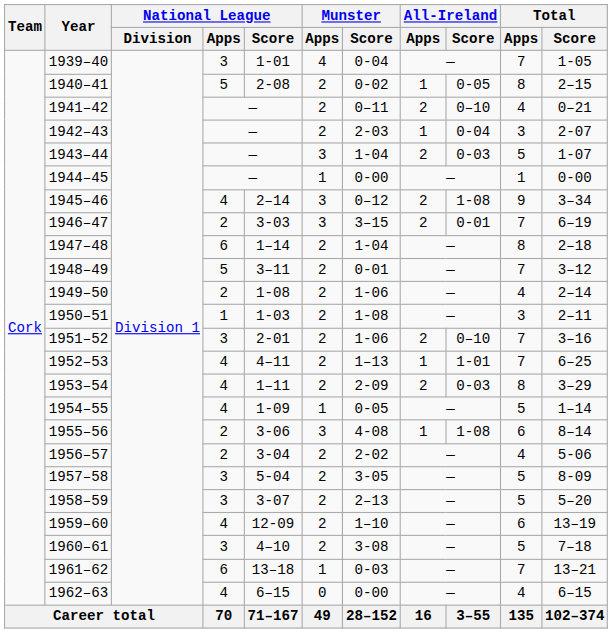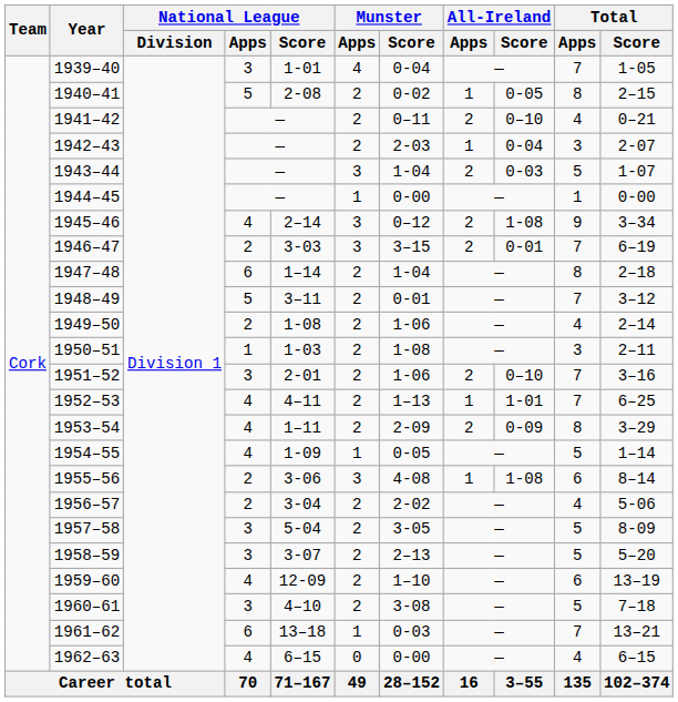1953–54 | All-Ireland / Score: 0-03 -> 0-09
